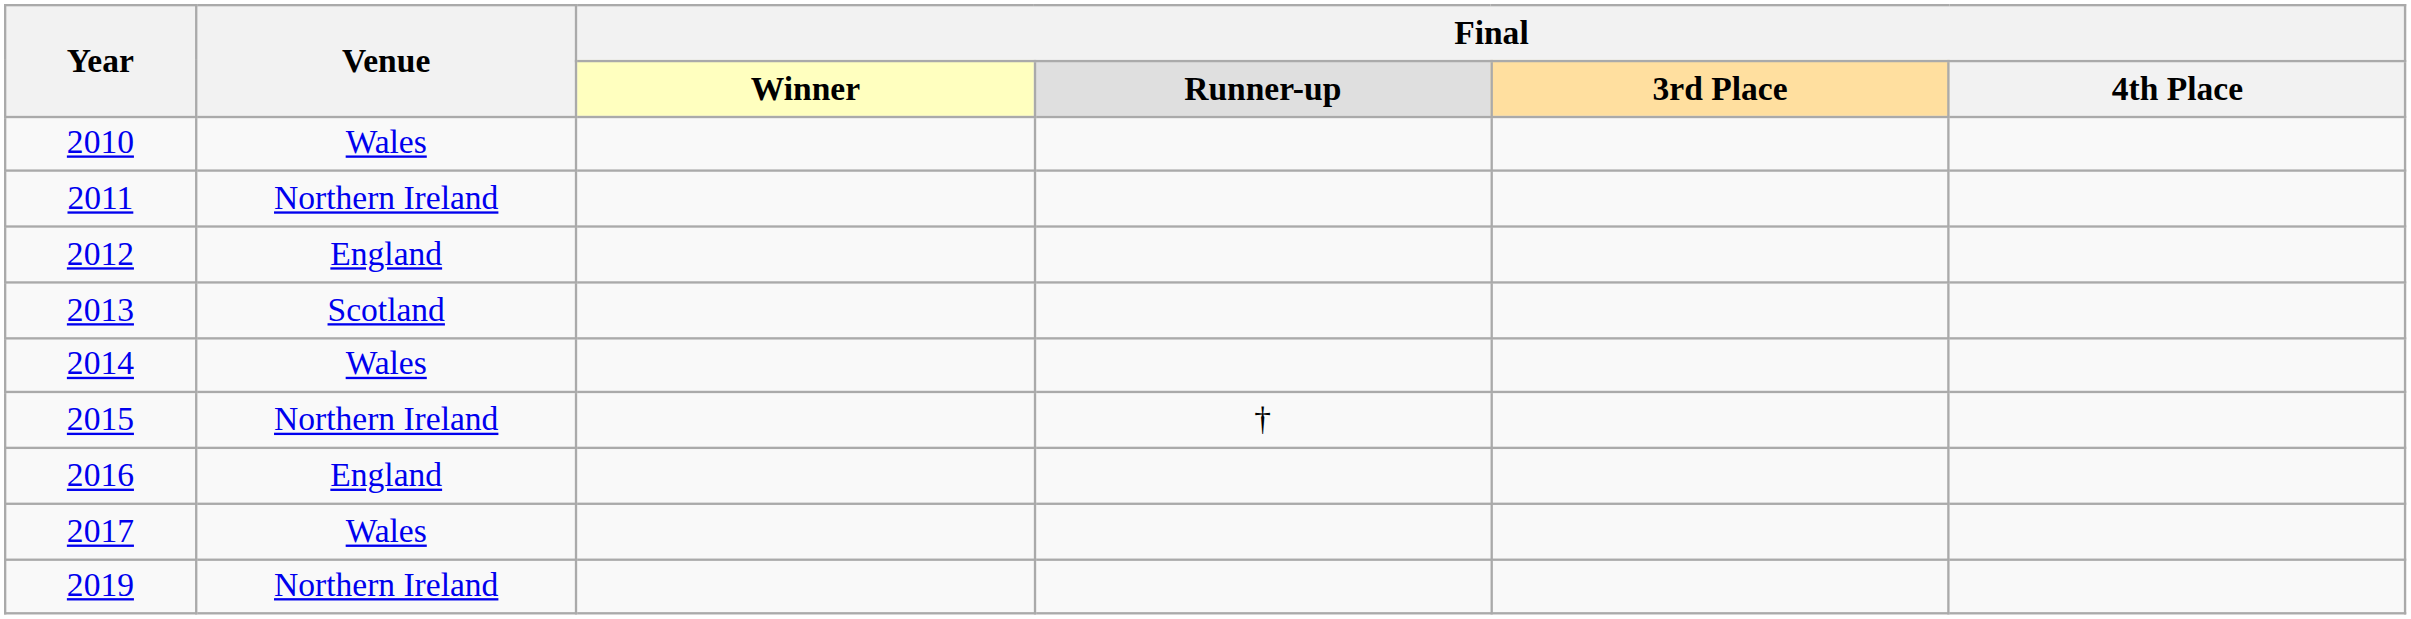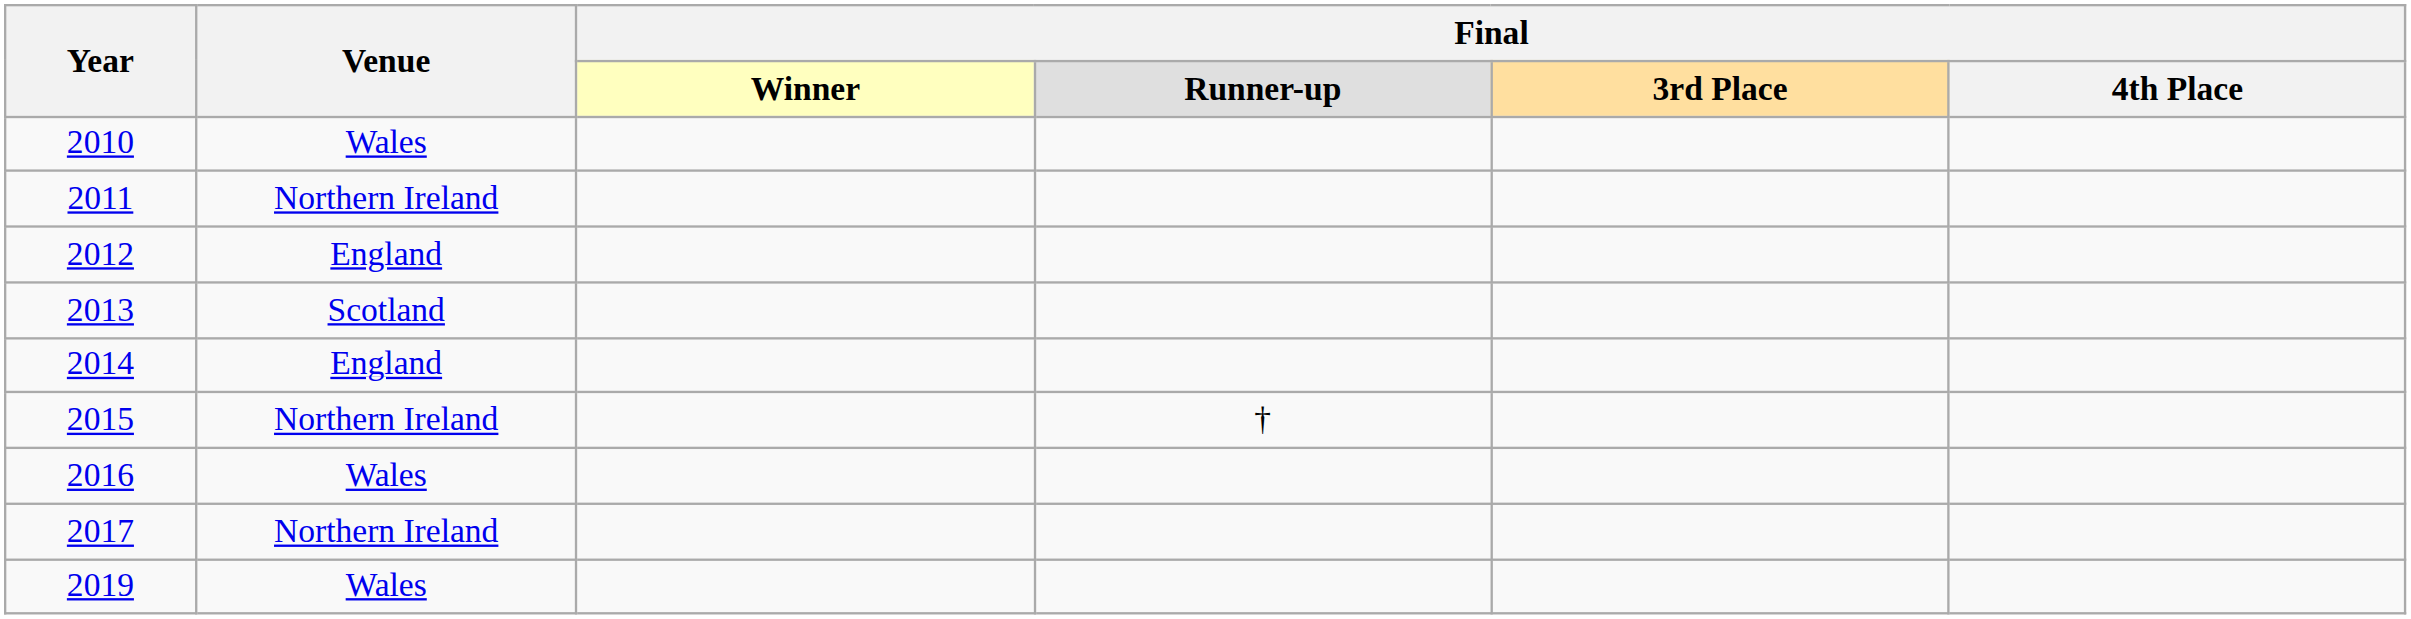2014 | Venue: Wales -> England
2016 | Venue: England -> Wales
2017 | Venue: Wales -> Northern Ireland
2019 | Venue: Northern Ireland -> Wales
